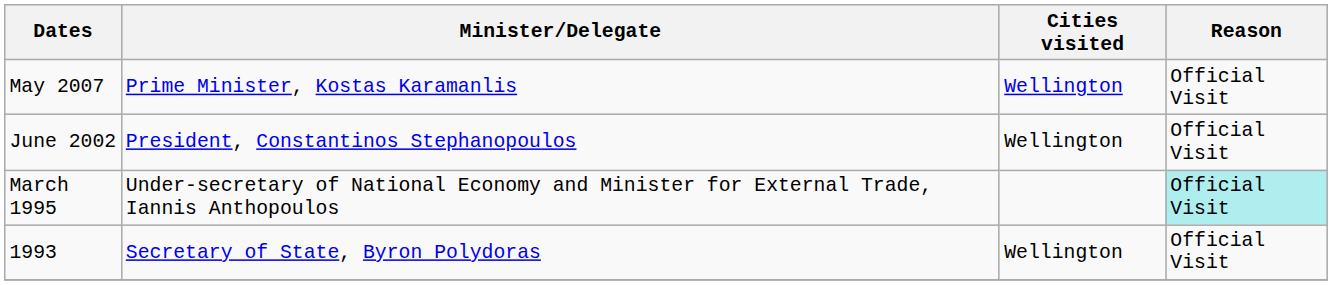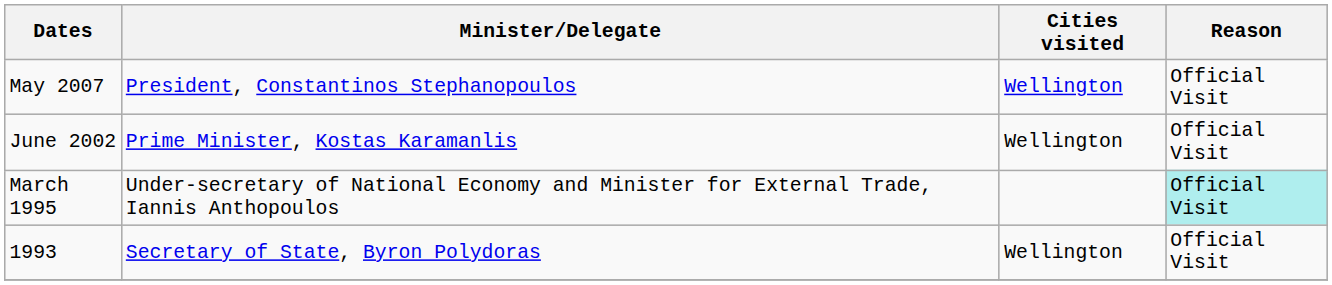May 2007 | Minister/Delegate: Prime Minister, Kostas Karamanlis -> President, Constantinos Stephanopoulos
June 2002 | Minister/Delegate: President, Constantinos Stephanopoulos -> Prime Minister, Kostas Karamanlis
